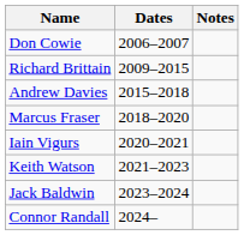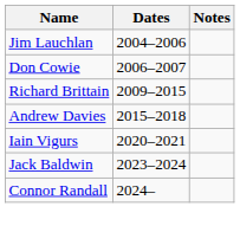+ row: Jim Lauchlan | 2004–2006
- row: Marcus Fraser | 2018–2020
- row: Keith Watson | 2021–2023
